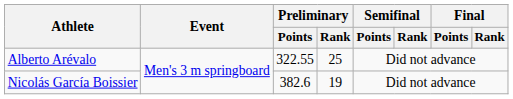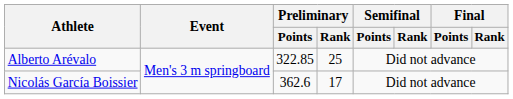Alberto Arévalo | Preliminary / Points: 322.55 -> 322.85
Nicolás García Boissier | Preliminary / Points: 382.6 -> 362.6
Nicolás García Boissier | Preliminary / Rank: 19 -> 17
